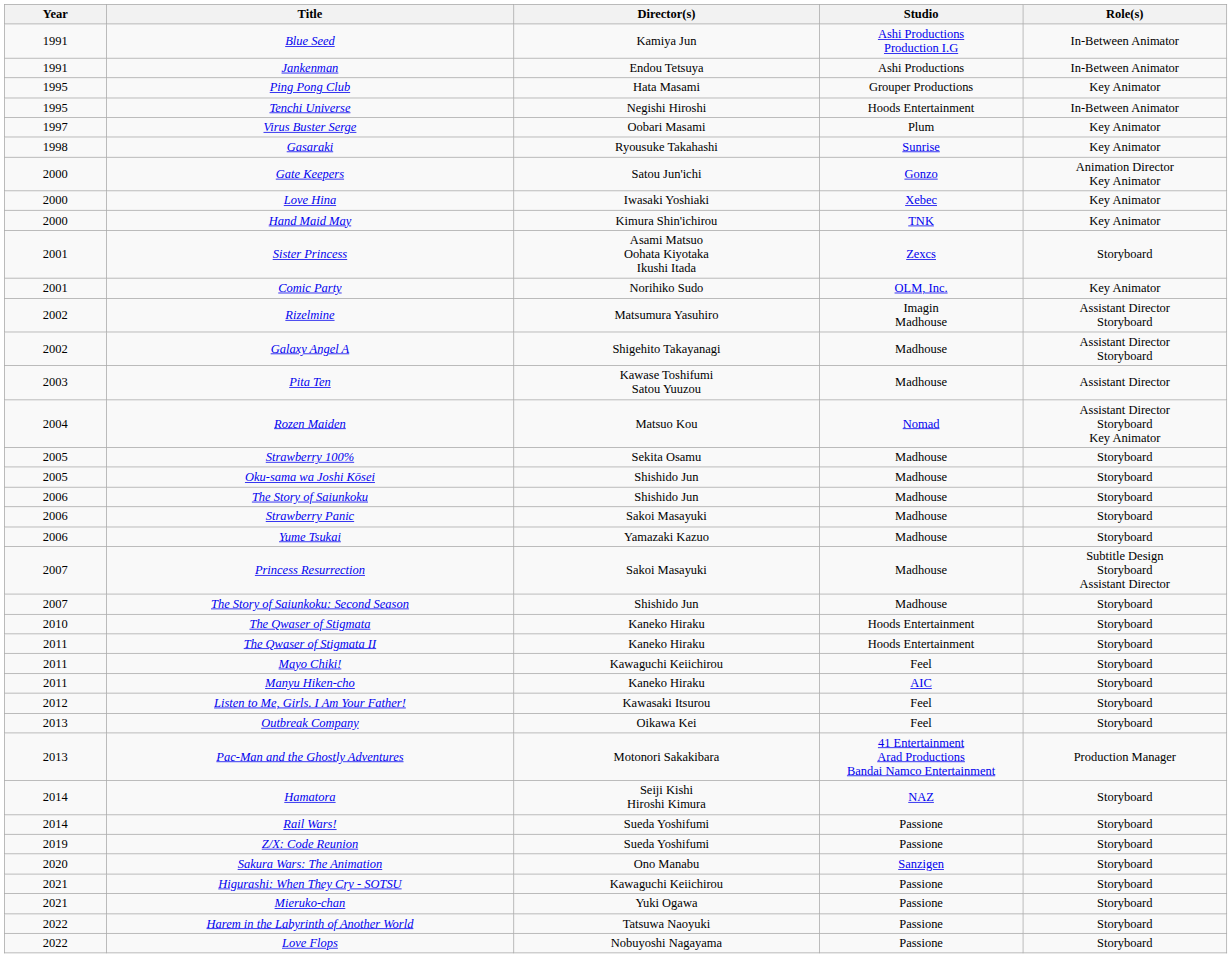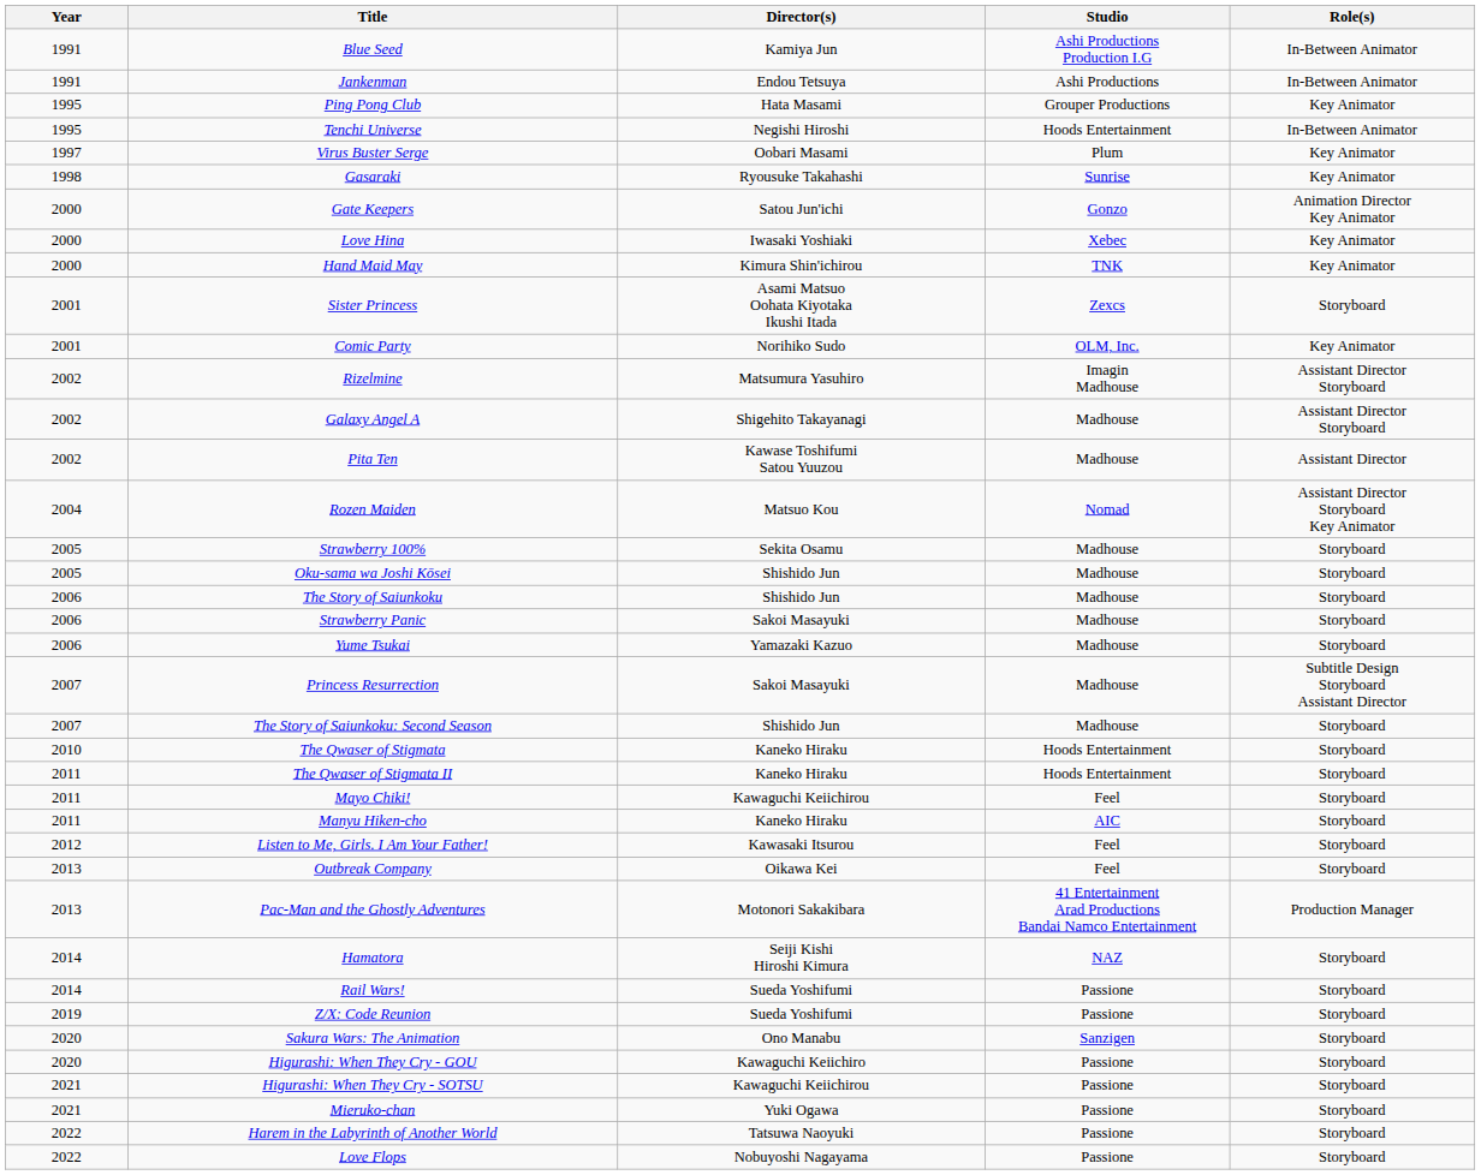Pita Ten | Year: 2003 -> 2002
+ row: 2020 | Higurashi: When They Cry - GOU | Kawaguchi Keiichiro | Passione | Storyboard
